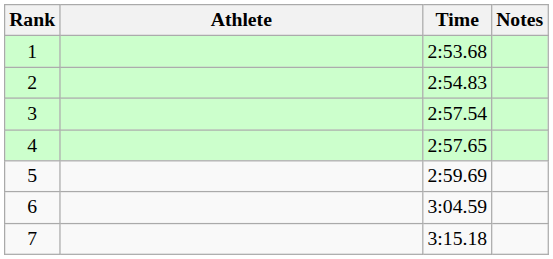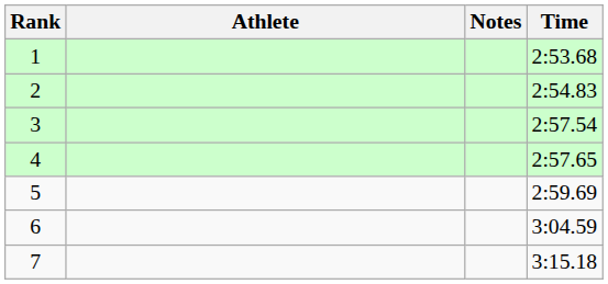columns swapped: Time <-> Notes
